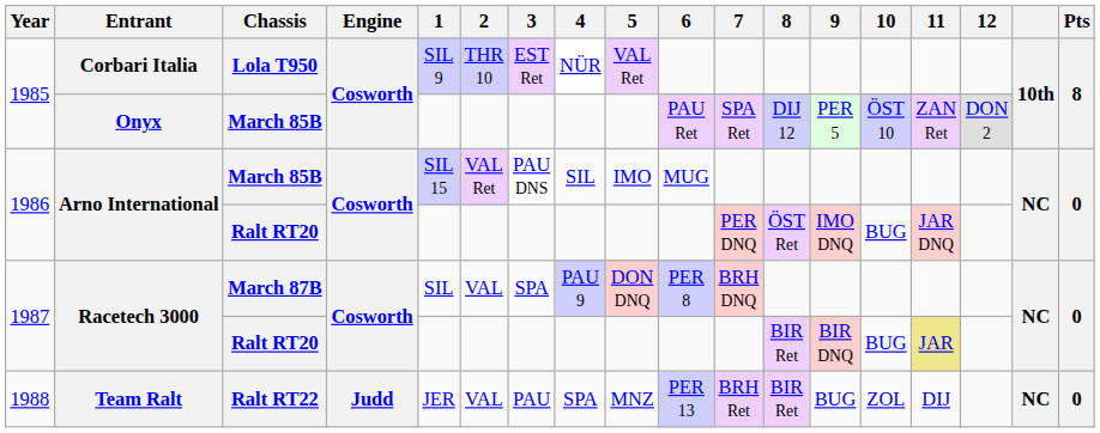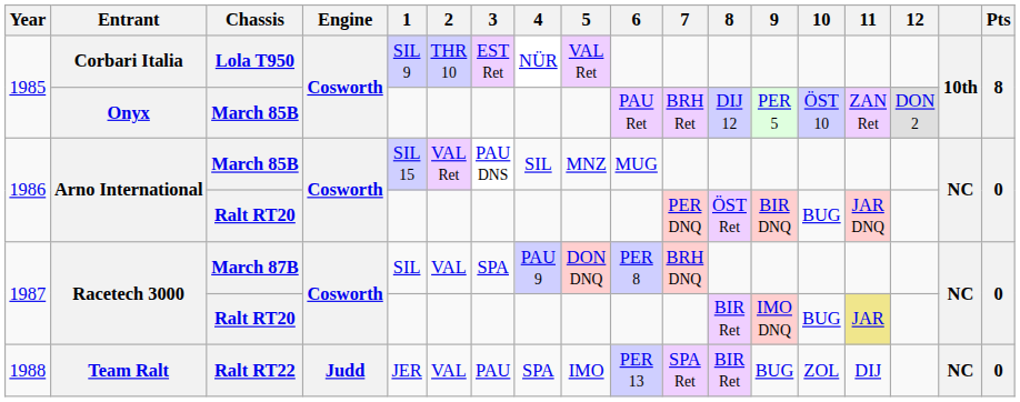Onyx | 7: SPA Ret -> BRH Ret
Arno International / March 85B | 5: IMO -> MNZ
Arno International / Ralt RT20 | 9: IMO DNQ -> BIR DNQ
Racetech 3000 / Ralt RT20 | 9: BIR DNQ -> IMO DNQ
Team Ralt | 5: MNZ -> IMO
Team Ralt | 7: BRH Ret -> SPA Ret
